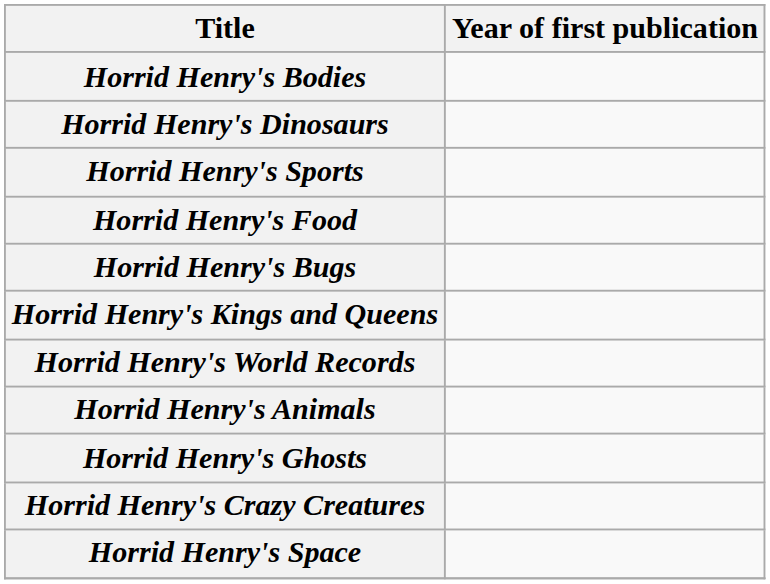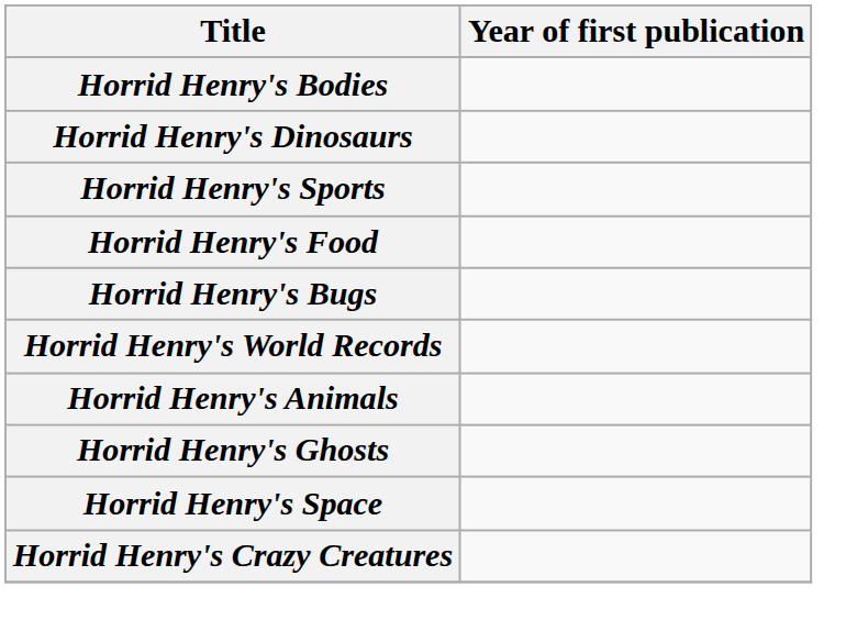- row: Horrid Henry's Kings and Queens
rows swapped: Horrid Henry's Space <-> Horrid Henry's Crazy Creatures
